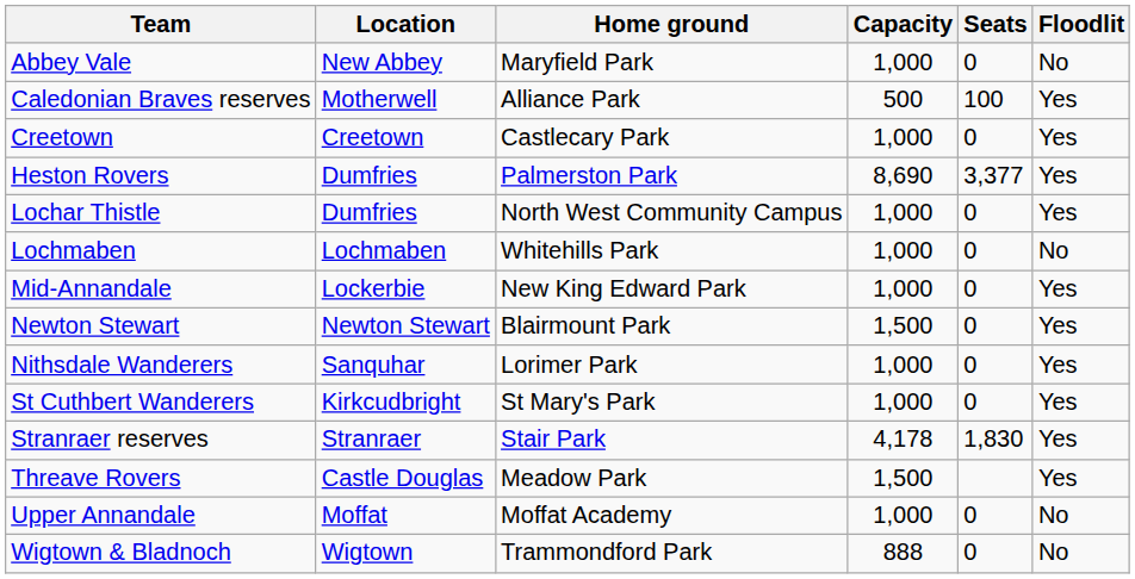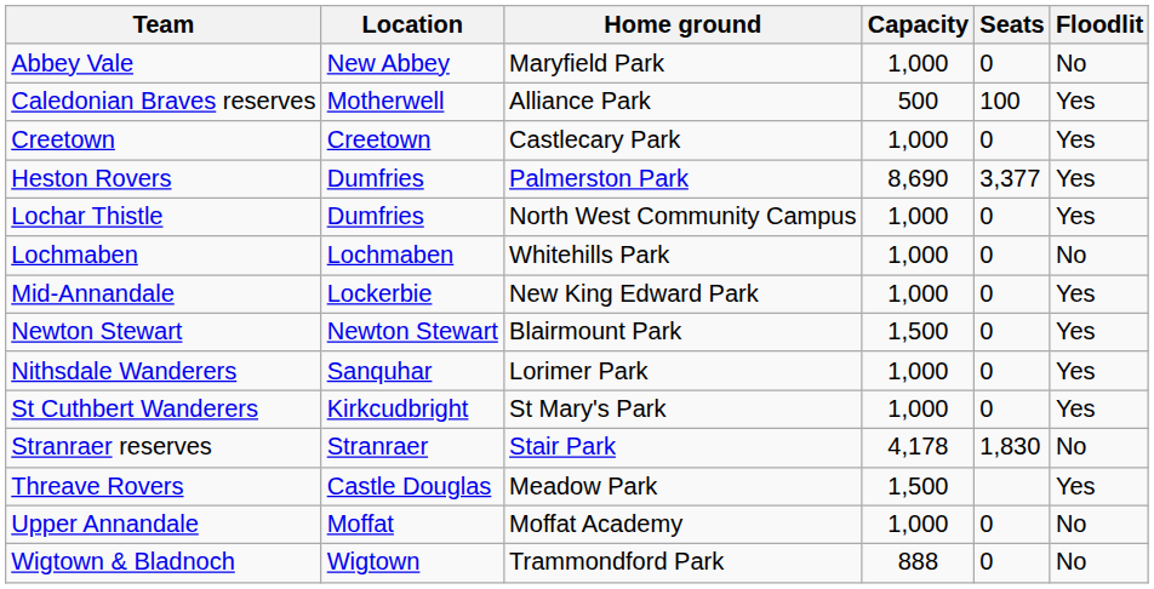Stranraer reserves | Floodlit: Yes -> No
